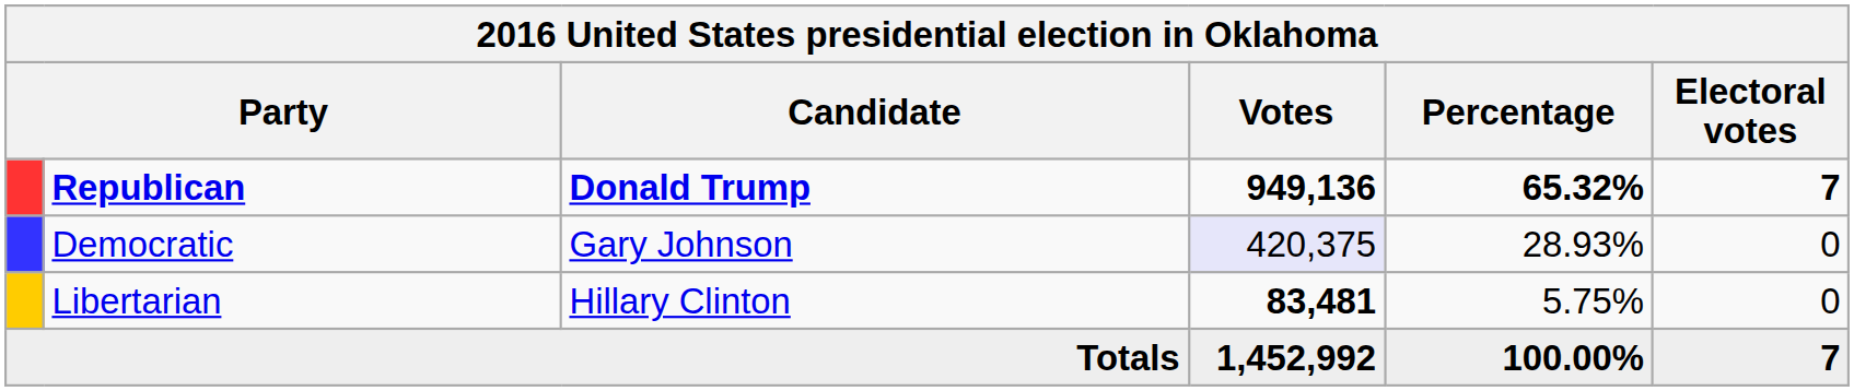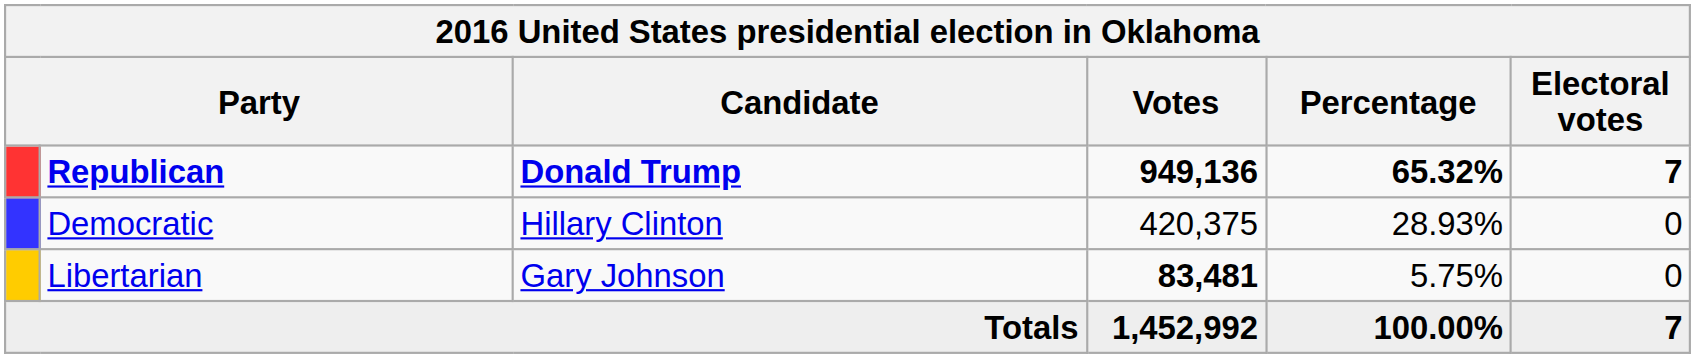Democratic | Candidate: Gary Johnson -> Hillary Clinton
Democratic | Votes: lavender background -> no background
Libertarian | Candidate: Hillary Clinton -> Gary Johnson
